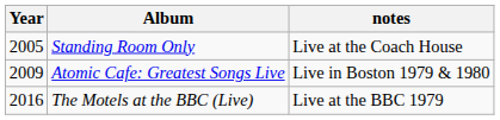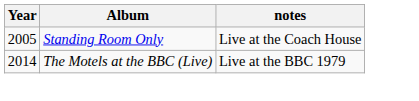- row: 2009 | Atomic Cafe: Greatest Songs Live | Live in Boston 1979 & 1980
The Motels at the BBC (Live) | Year: 2016 -> 2014
